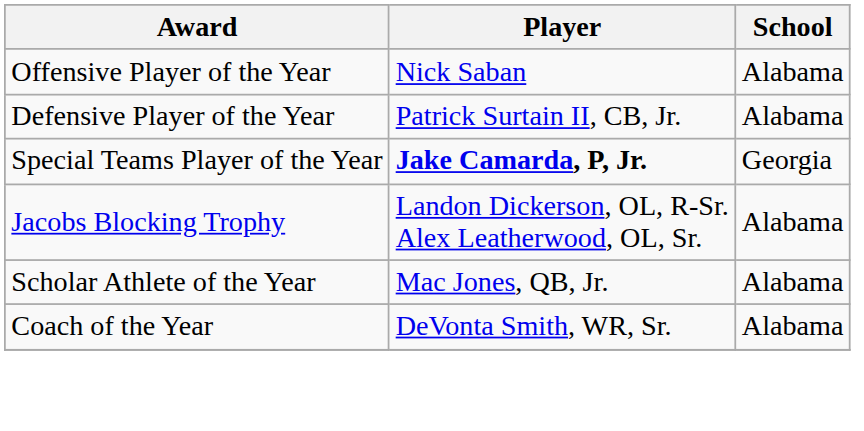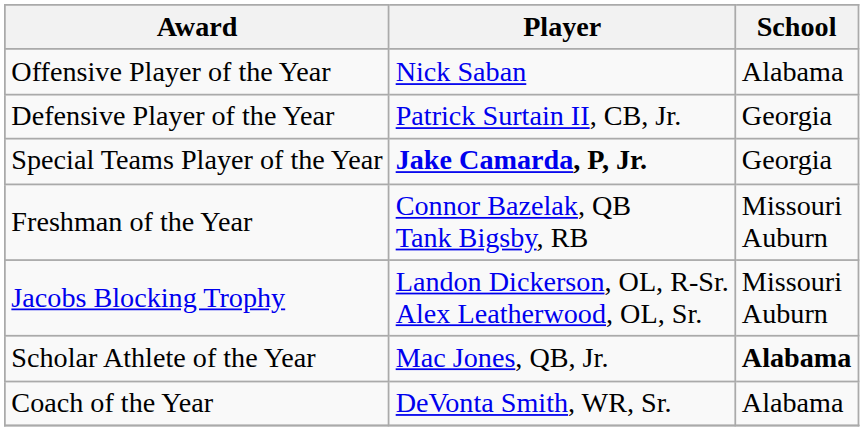Defensive Player of the Year | School: Alabama -> Georgia
+ row: Freshman of the Year | Connor Bazelak, QB Tank Bigsby, RB | Missouri Auburn
Jacobs Blocking Trophy | School: Alabama -> Missouri Auburn
Scholar Athlete of the Year | School: normal -> bold
